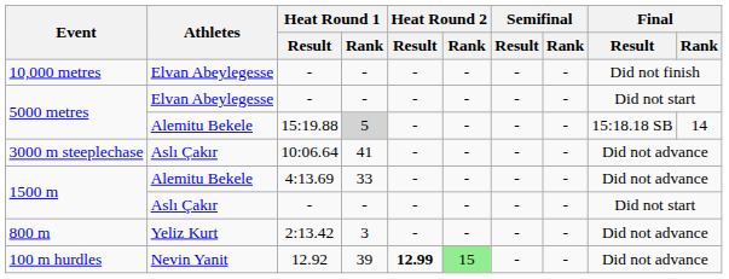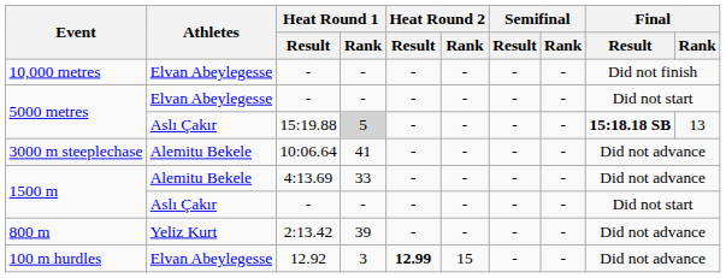5000 metres / 15:19.88 | Athletes: Alemitu Bekele -> Aslı Çakır
5000 metres / 15:19.88 | Final / Result: normal -> bold
5000 metres / 15:19.88 | Final / Rank: 14 -> 13
3000 m steeplechase | Athletes: Aslı Çakır -> Alemitu Bekele
800 m | Heat Round 1 / Rank: 3 -> 39
100 m hurdles | Athletes: Nevin Yanit -> Elvan Abeylegesse
100 m hurdles | Heat Round 1 / Rank: 39 -> 3
100 m hurdles | Heat Round 2 / Rank: lightgreen background -> no background
